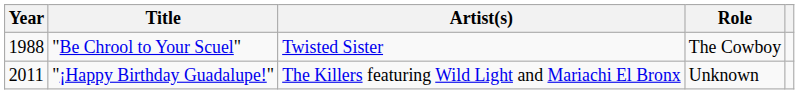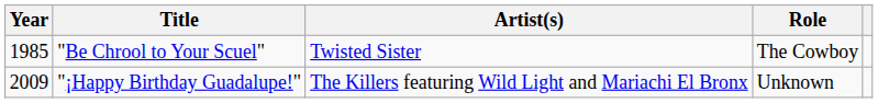"Be Chrool to Your Scuel" | Year: 1988 -> 1985
"¡Happy Birthday Guadalupe!" | Year: 2011 -> 2009
